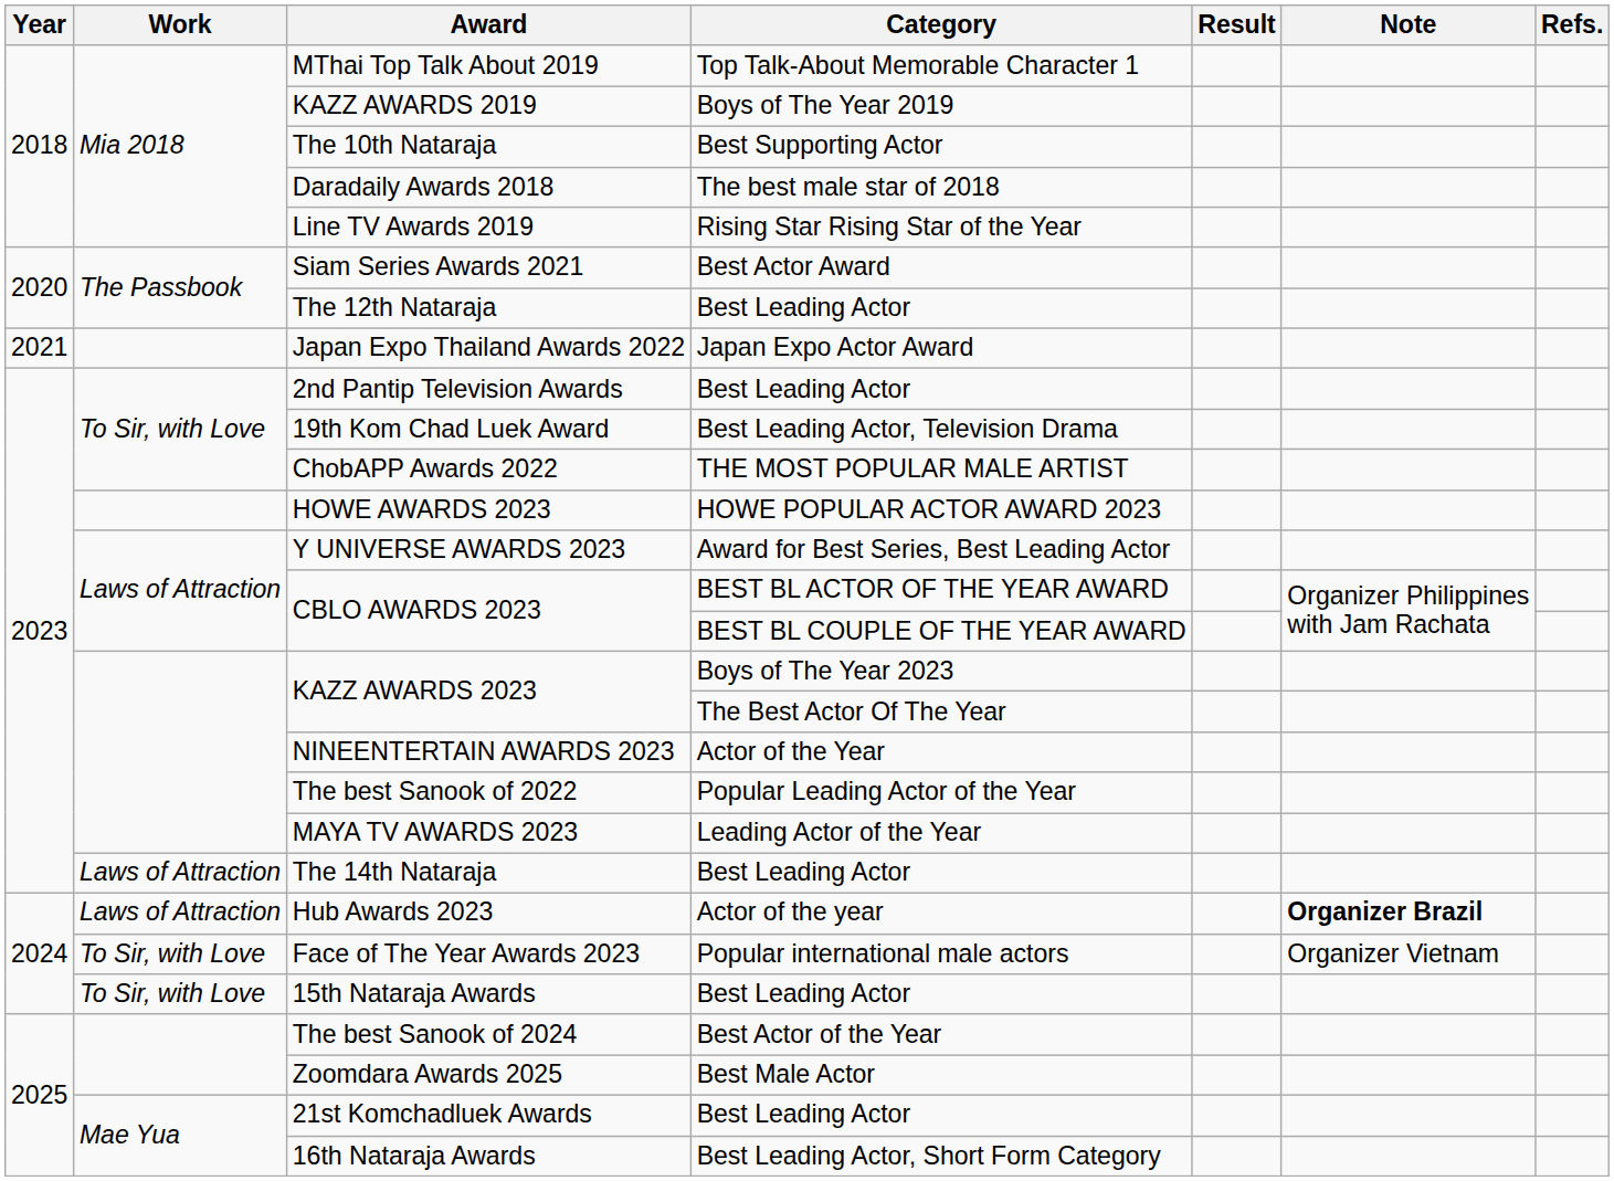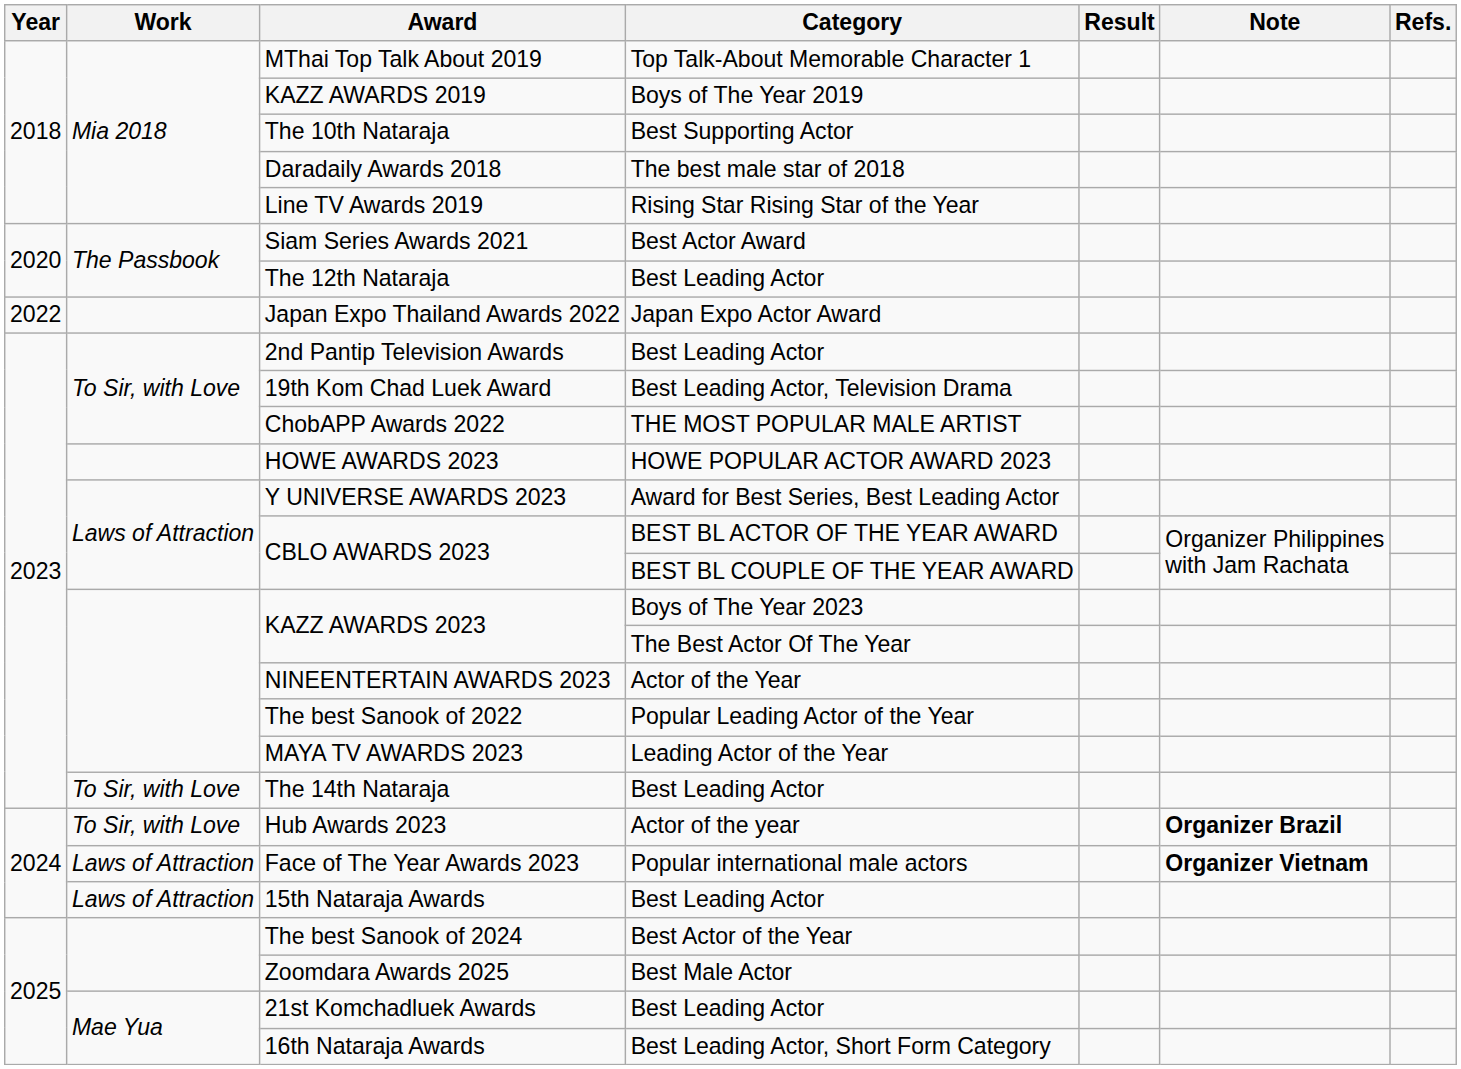Japan Expo Thailand Awards 2022 | Year: 2021 -> 2022
The 14th Nataraja | Work: Laws of Attraction -> To Sir, with Love
Hub Awards 2023 | Work: Laws of Attraction -> To Sir, with Love
Face of The Year Awards 2023 | Work: To Sir, with Love -> Laws of Attraction
Face of The Year Awards 2023 | Note: normal -> bold
15th Nataraja Awards | Work: To Sir, with Love -> Laws of Attraction
